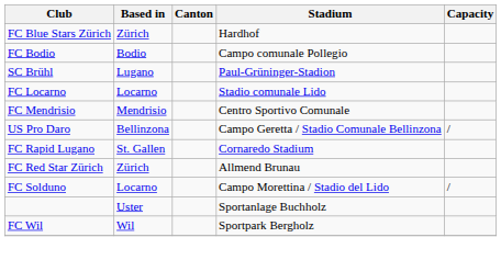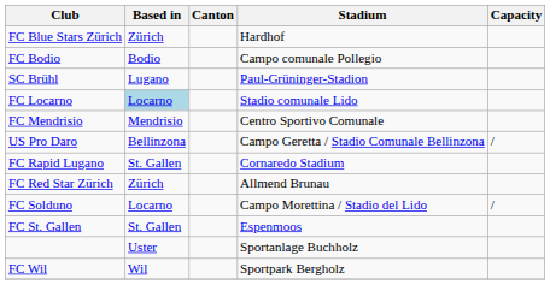FC Locarno | Based in: no background -> lightblue background
+ row: FC St. Gallen | St. Gallen | Espenmoos
